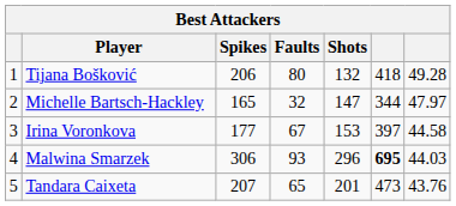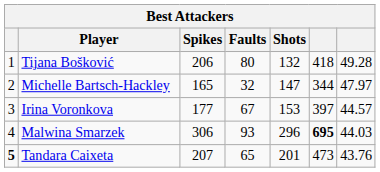Irina Voronkova | column 7: 44.58 -> 44.57
Tandara Caixeta | column 1: normal -> bold
